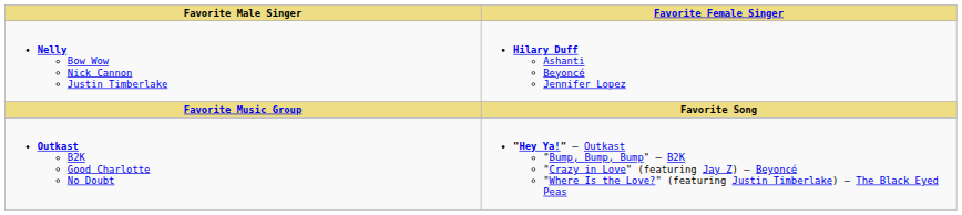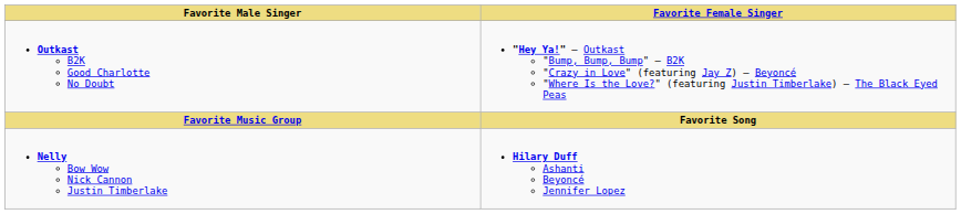rows swapped: Nelly Bow Wow Nick Cannon Justin Timberlake <-> Outkast B2K Good Charlotte No Doubt
